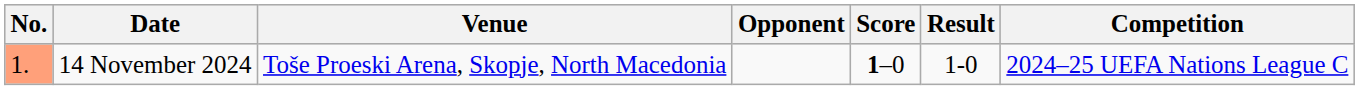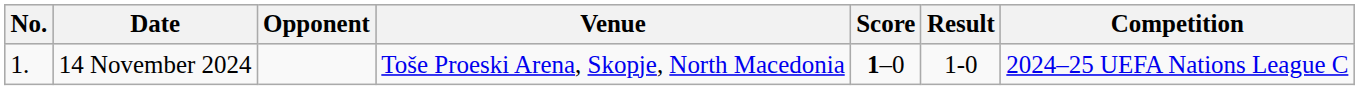columns swapped: Venue <-> Opponent
14 November 2024 | No.: lightsalmon background -> no background
